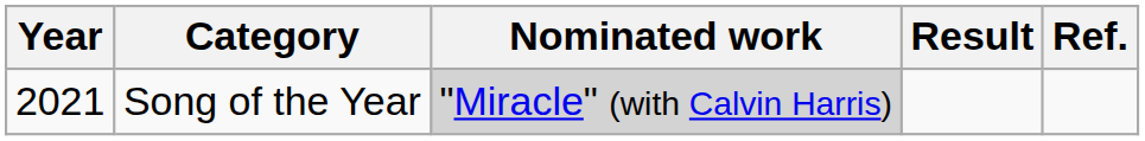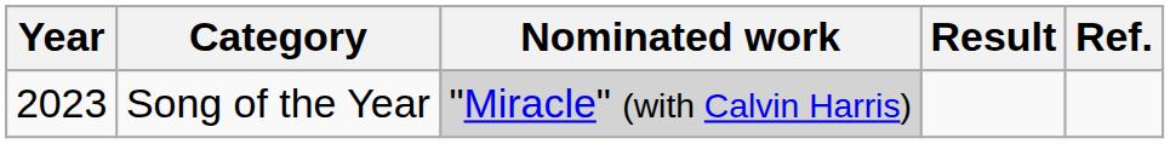Song of the Year | Year: 2021 -> 2023
